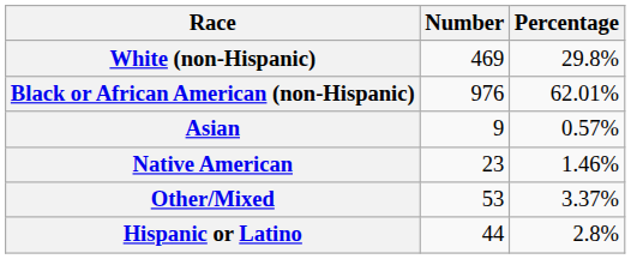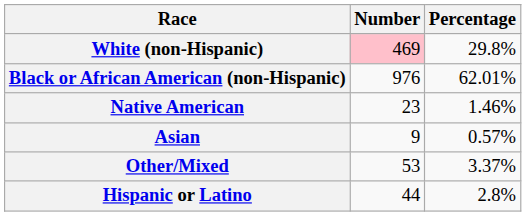White (non-Hispanic) | Number: no background -> pink background
rows swapped: Native American <-> Asian
